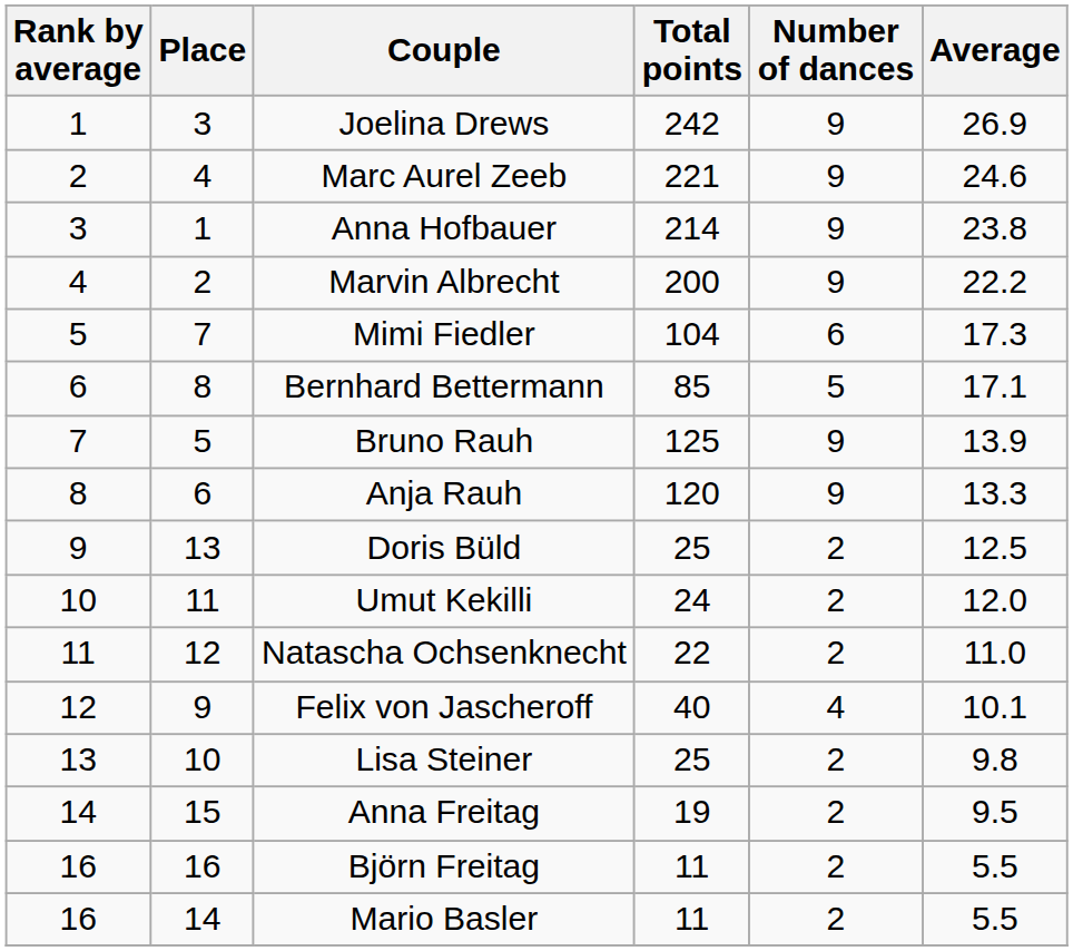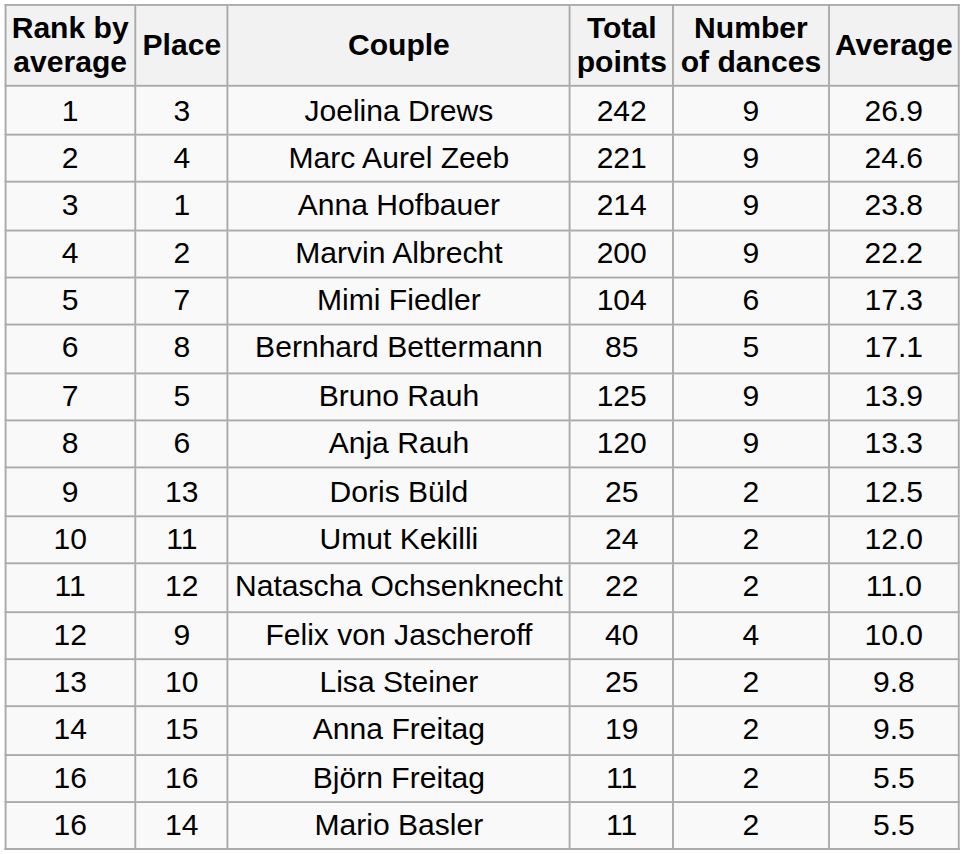Felix von Jascheroff | Average: 10.1 -> 10.0
